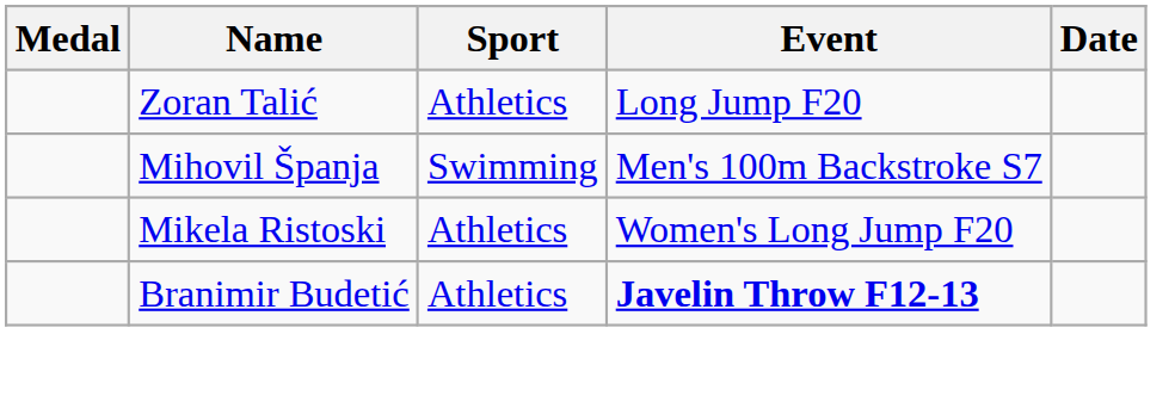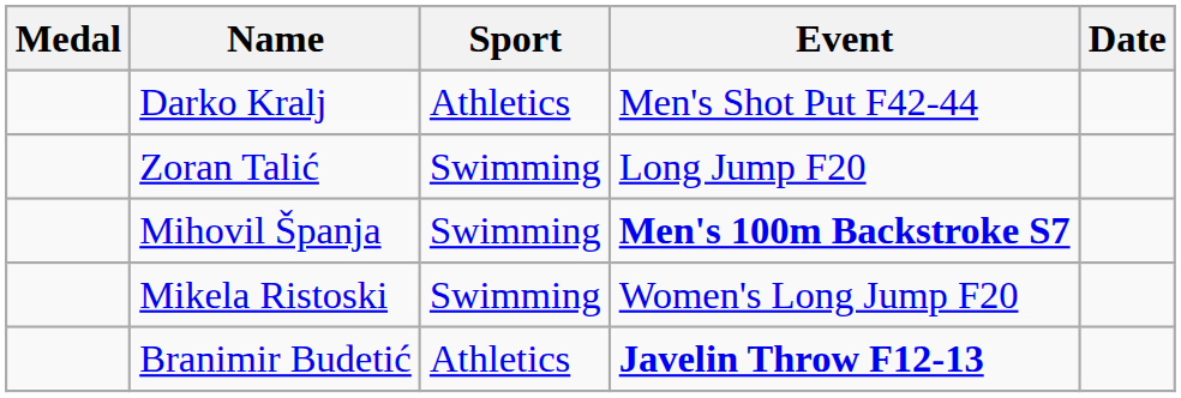+ row: Darko Kralj | Athletics | Men's Shot Put F42-44
Zoran Talić | Sport: Athletics -> Swimming
Mihovil Španja | Event: normal -> bold
Mikela Ristoski | Sport: Athletics -> Swimming
